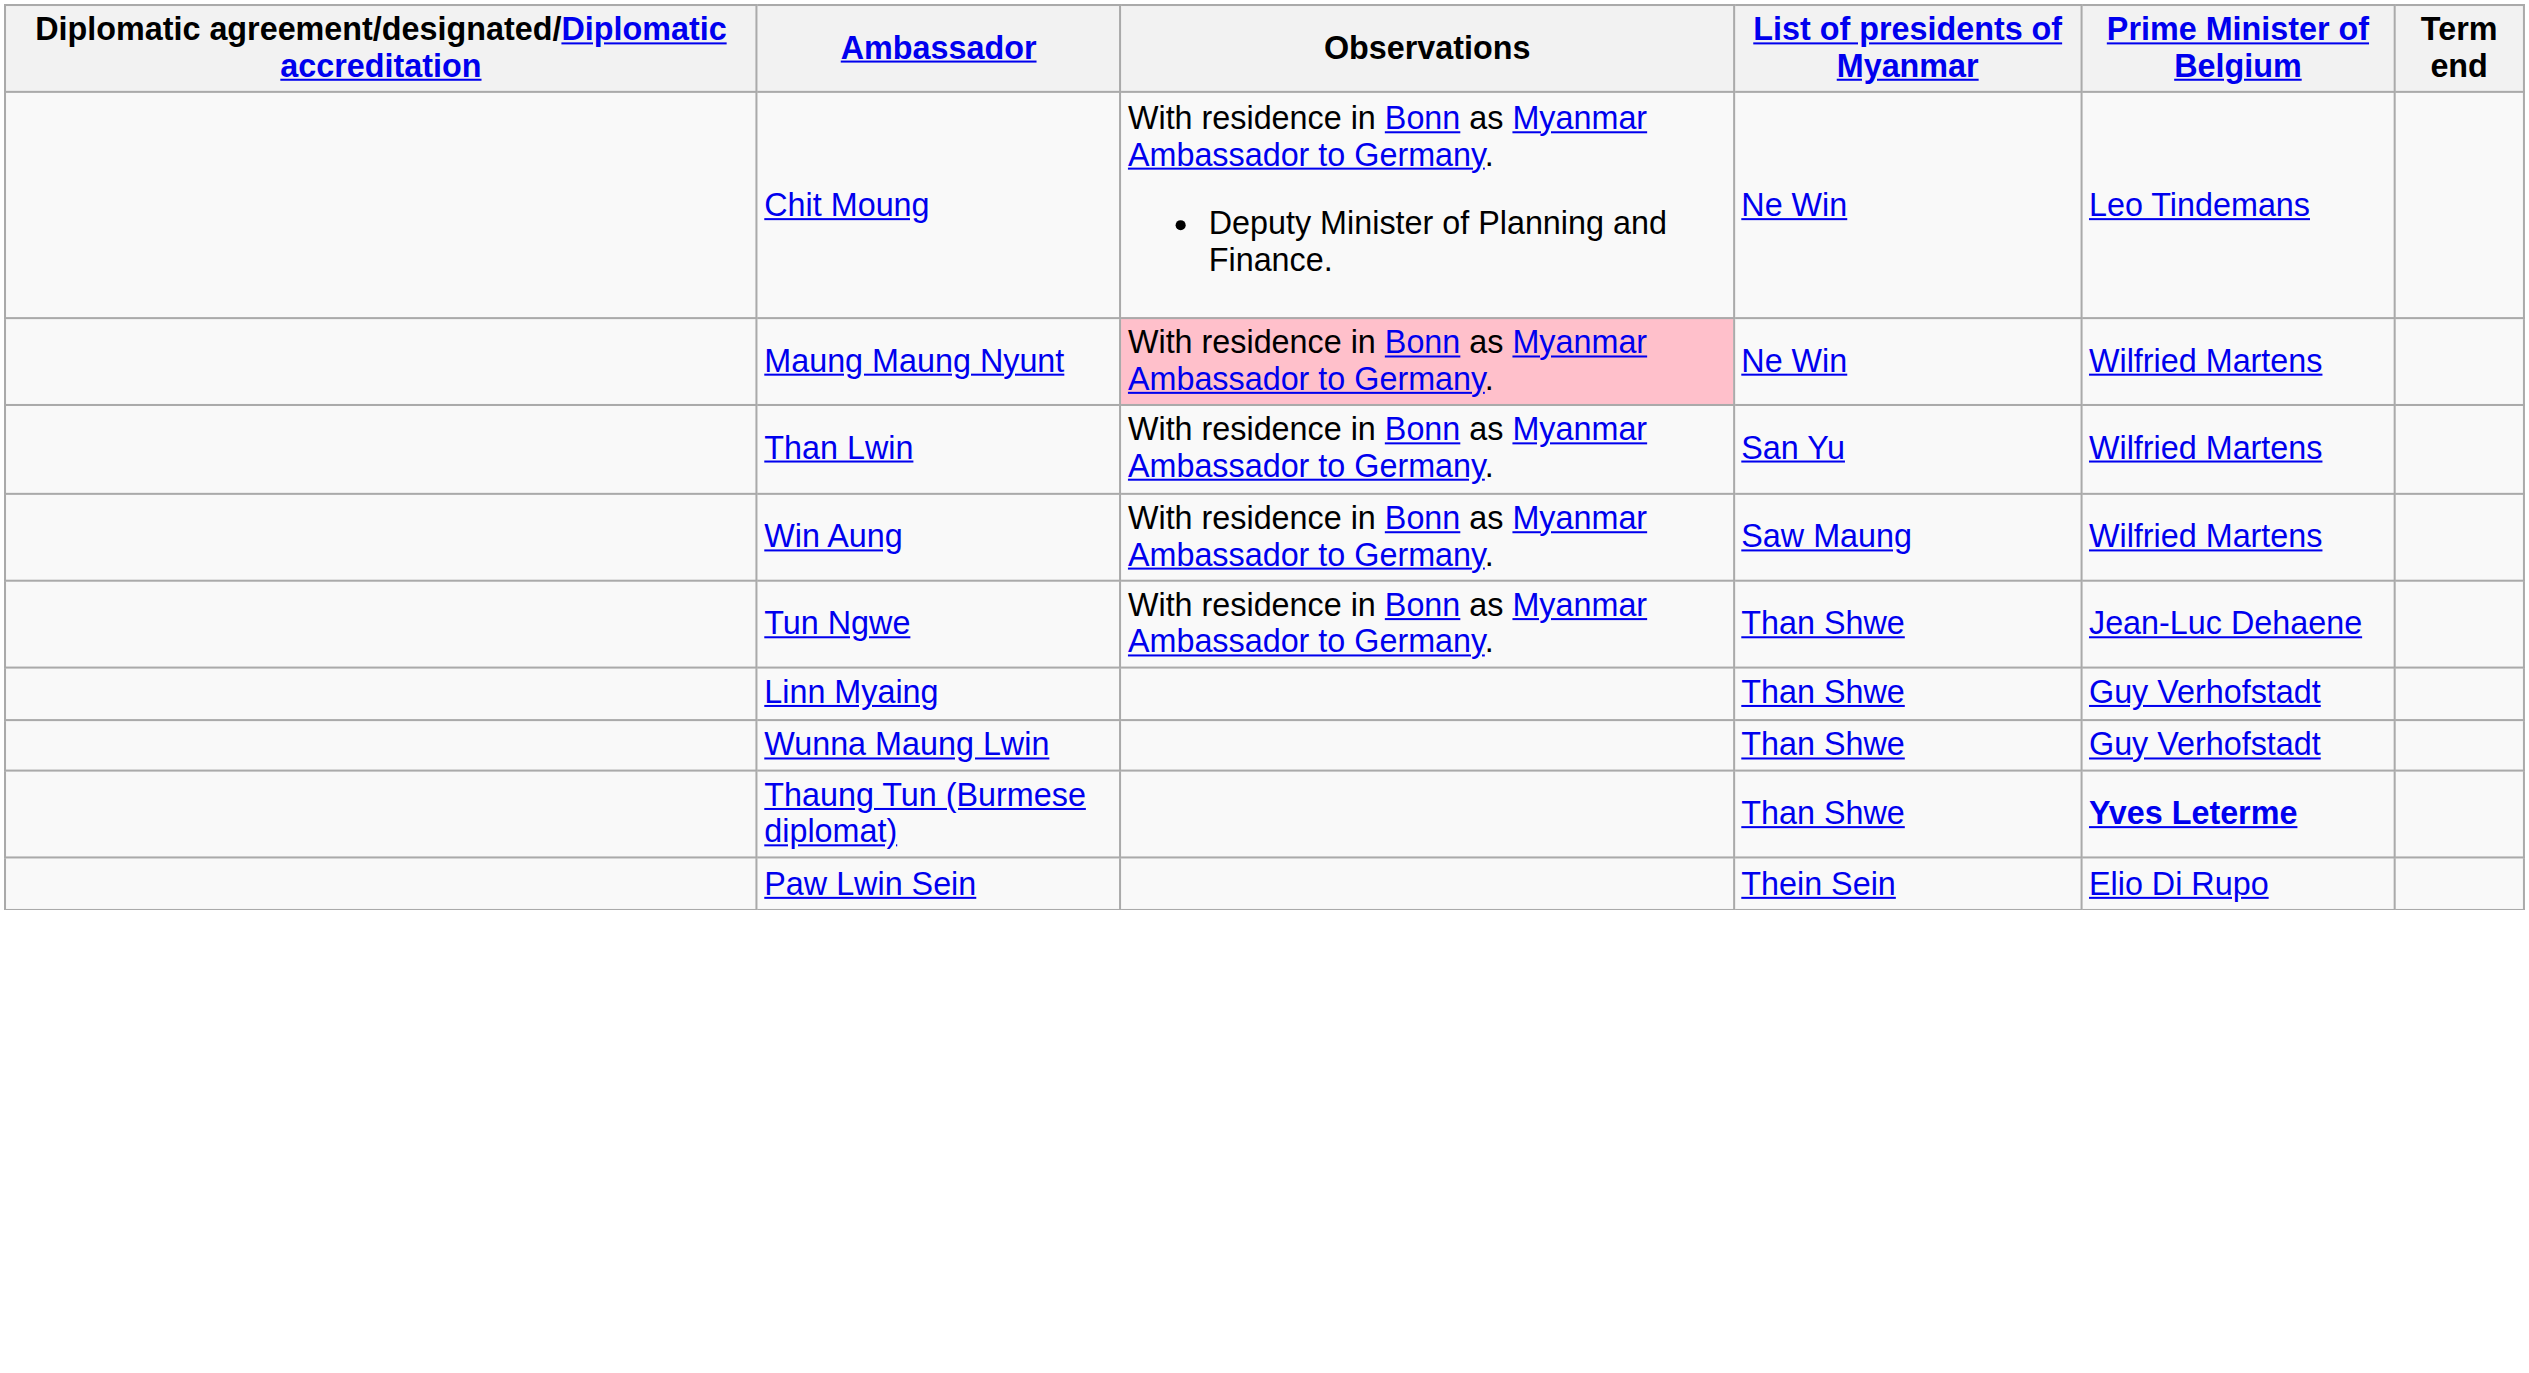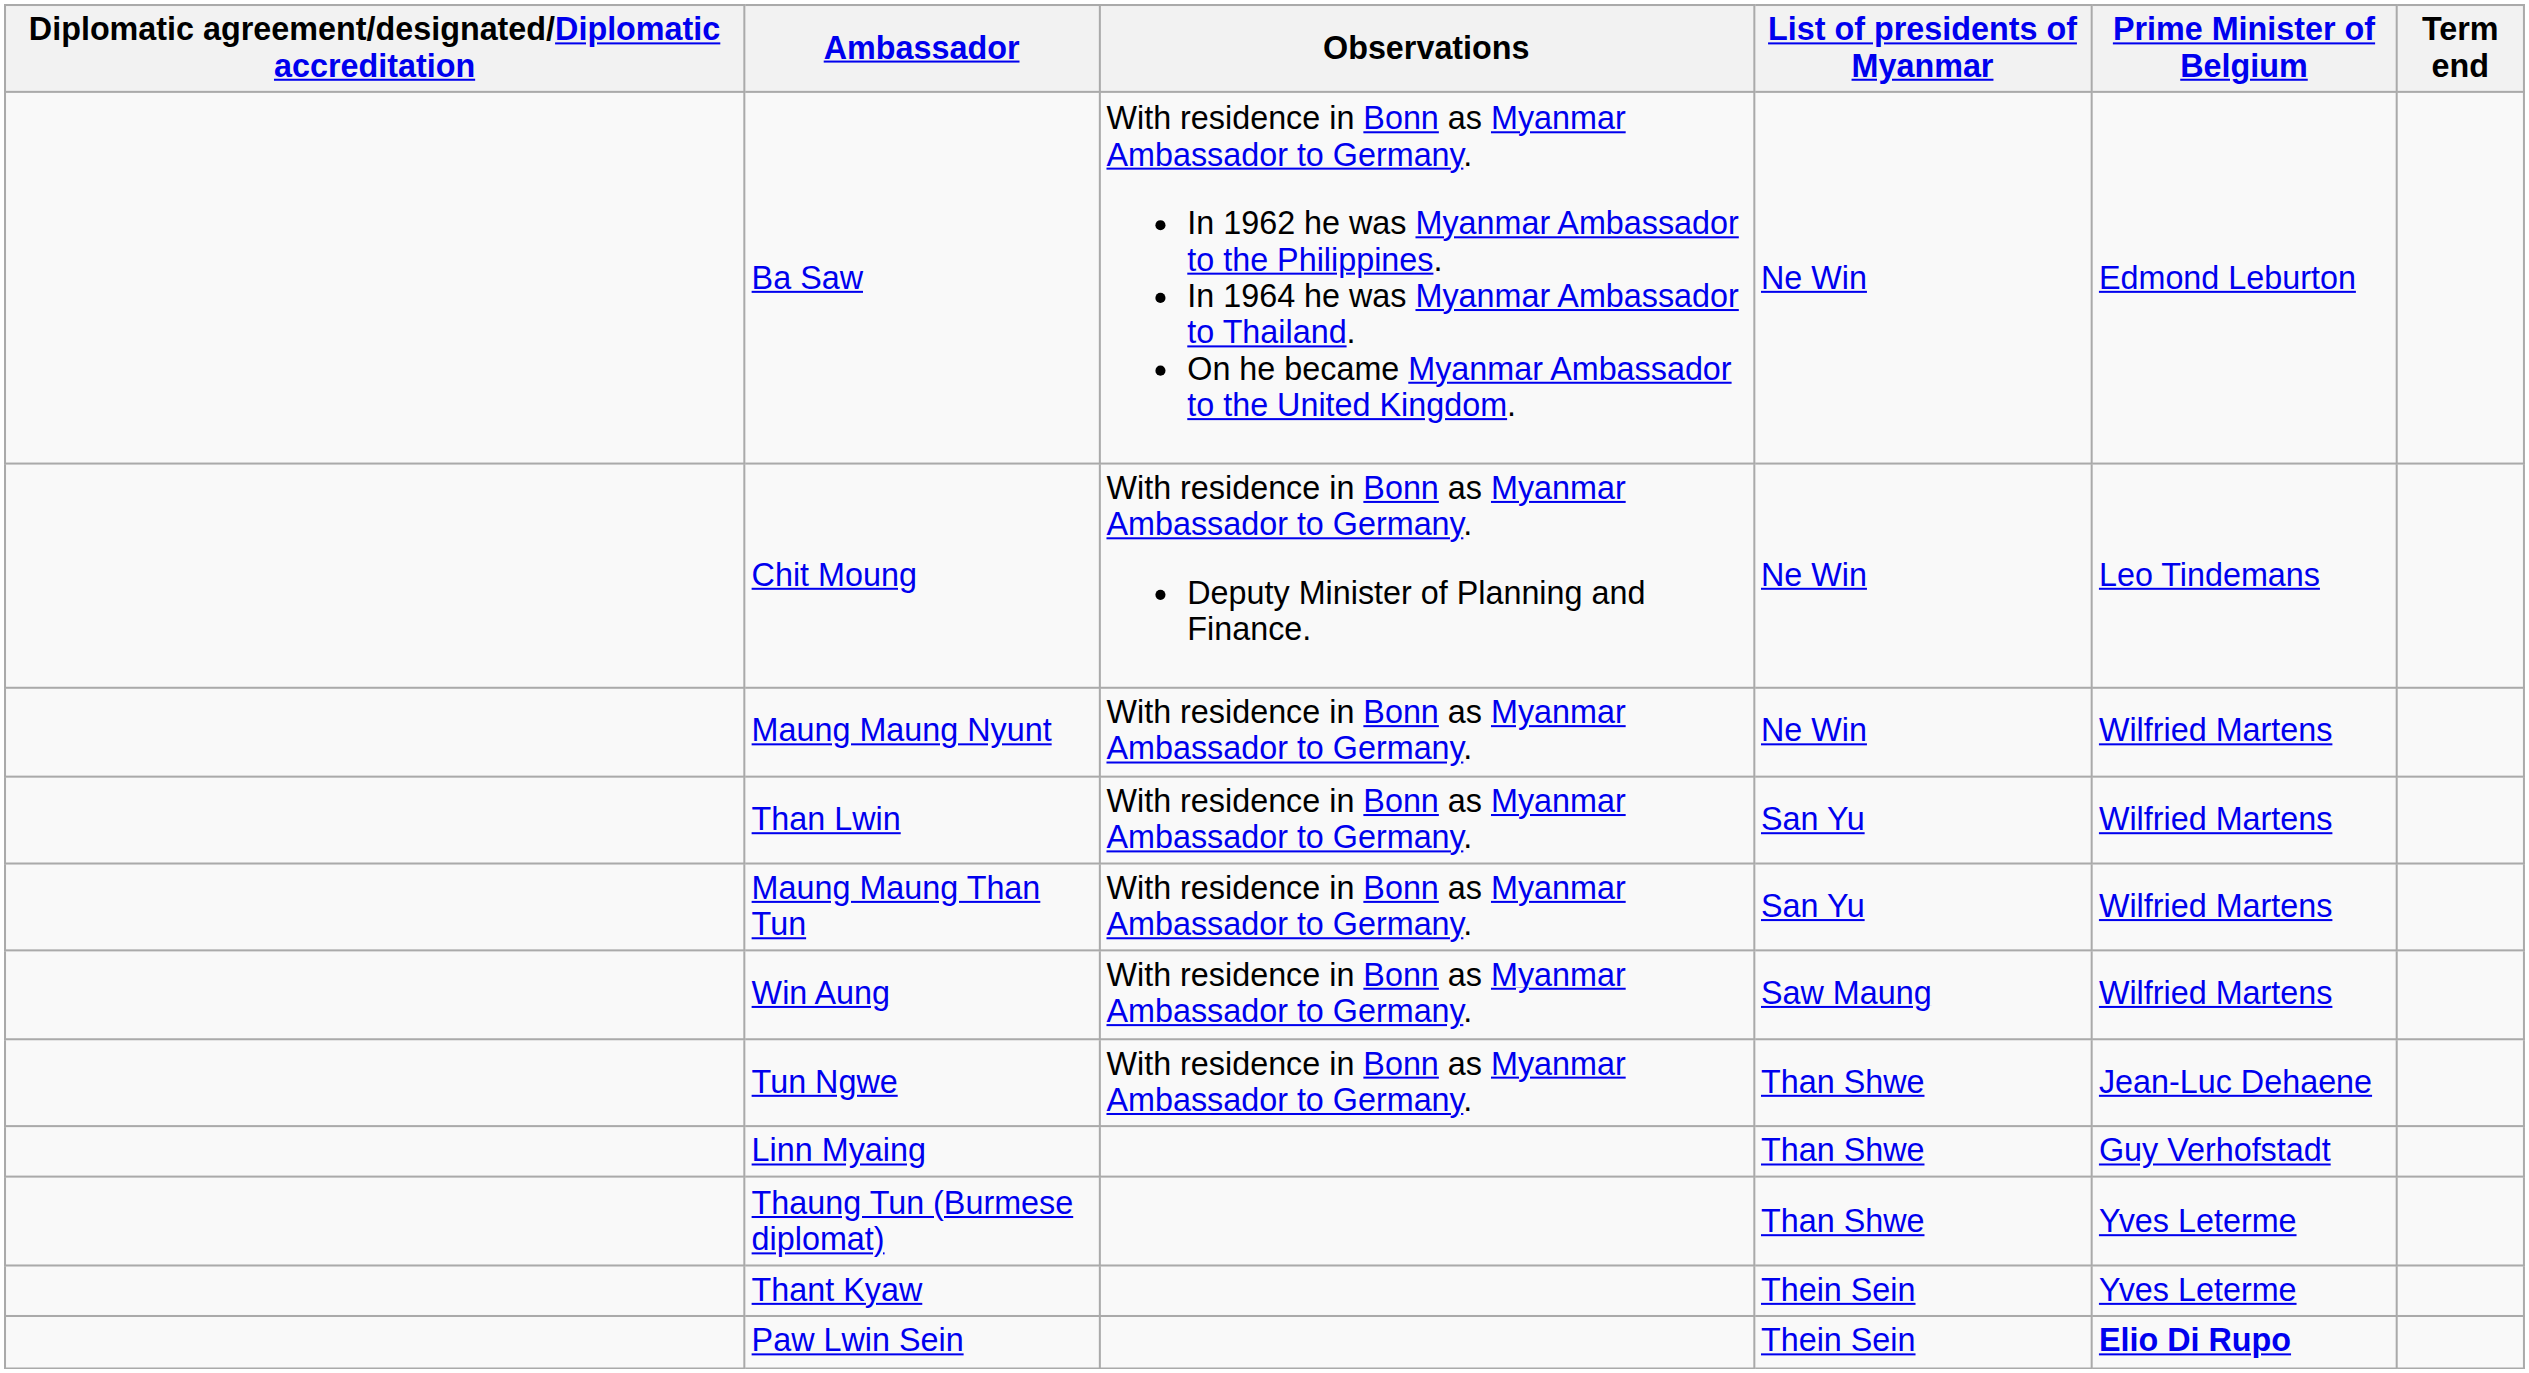+ row: Ba Saw | With residence in Bonn as Myanmar Ambassador to Germany. In 1962 he was Myanmar Ambassador to the Philippines. In 1964 he was Myanmar Ambassador to Thailand. On he became Myanmar Ambassador to the United Kingdom. | Ne Win | Edmond Leburton
Maung Maung Nyunt | Observations: pink background -> no background
+ row: Maung Maung Than Tun | With residence in Bonn as Myanmar Ambassador to Germany. | San Yu | Wilfried Martens
- row: Wunna Maung Lwin | Than Shwe | Guy Verhofstadt
Thaung Tun (Burmese diplomat) | Prime Minister of Belgium: bold -> normal
+ row: Thant Kyaw | Thein Sein | Yves Leterme
Paw Lwin Sein | Prime Minister of Belgium: normal -> bold
